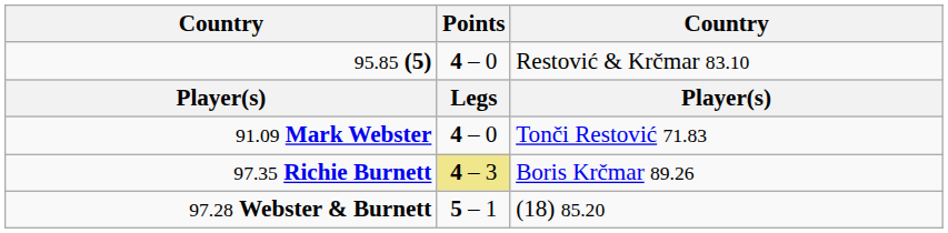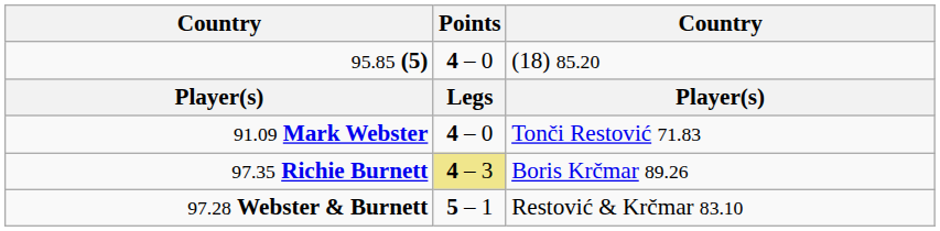95.85 (5) | column 3: Restović & Krčmar 83.10 -> (18) 85.20
97.28 Webster & Burnett | column 3: (18) 85.20 -> Restović & Krčmar 83.10
